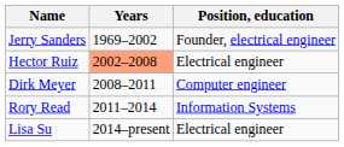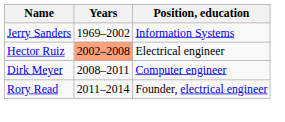Jerry Sanders | Position, education: Founder, electrical engineer -> Information Systems
Rory Read | Position, education: Information Systems -> Founder, electrical engineer
- row: Lisa Su | 2014–present | Electrical engineer
